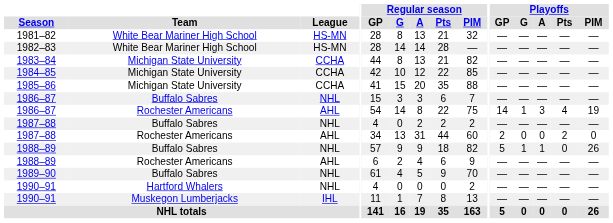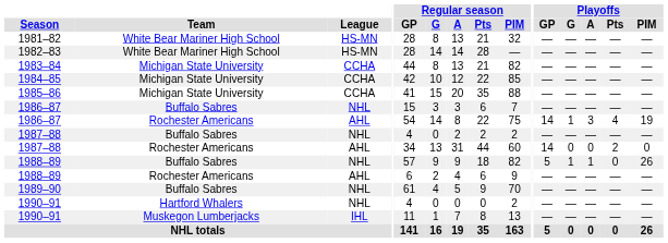1987–88 / Rochester Americans | Playoffs / GP: 2 -> 14
